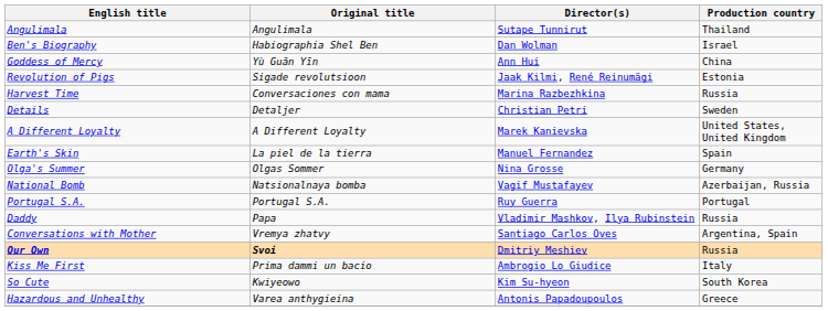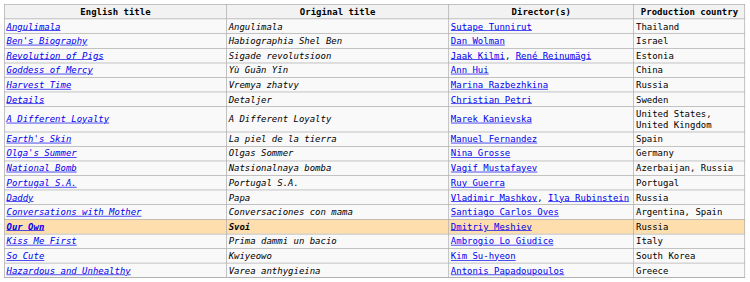rows swapped: Goddess of Mercy <-> Revolution of Pigs
Harvest Time | Original title: Conversaciones con mama -> Vremya zhatvy
Conversations with Mother | Original title: Vremya zhatvy -> Conversaciones con mama
